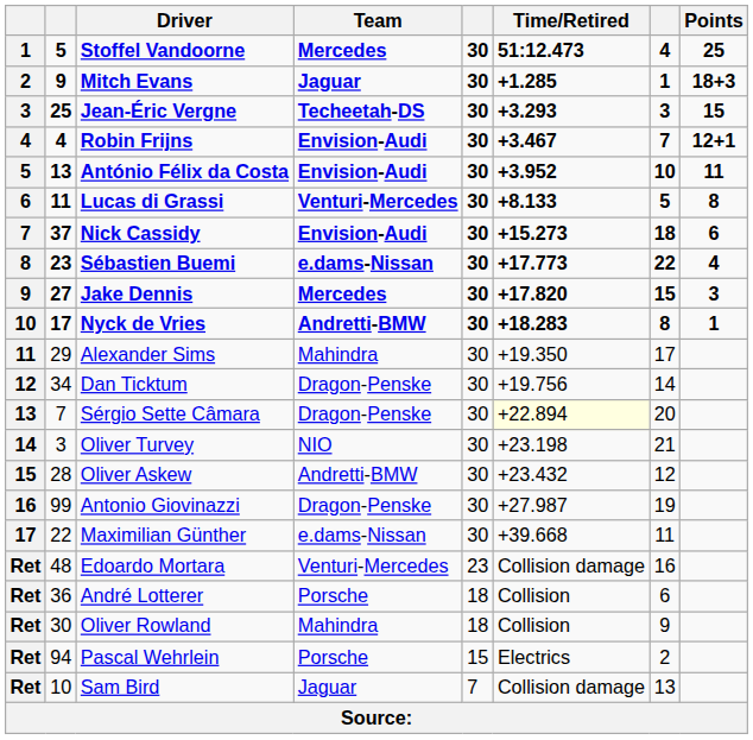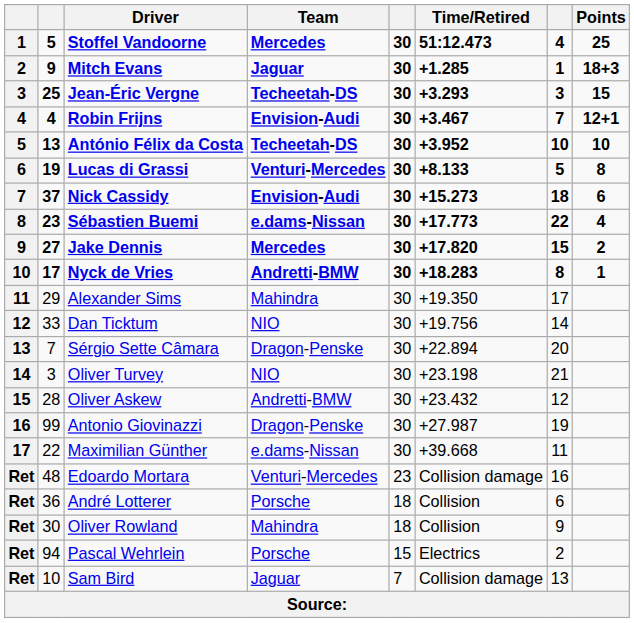António Félix da Costa | Team: Envision-Audi -> Techeetah-DS
António Félix da Costa | Points: 11 -> 10
Lucas di Grassi | column 2: 11 -> 19
Jake Dennis | Points: 3 -> 2
Dan Ticktum | column 2: 34 -> 33
Dan Ticktum | Team: Dragon-Penske -> NIO
Sérgio Sette Câmara | Time/Retired: lightyellow background -> no background
